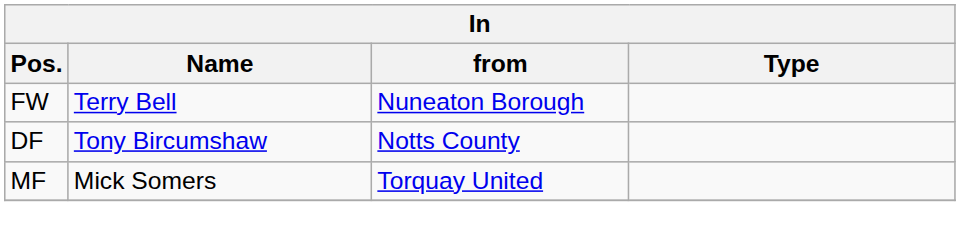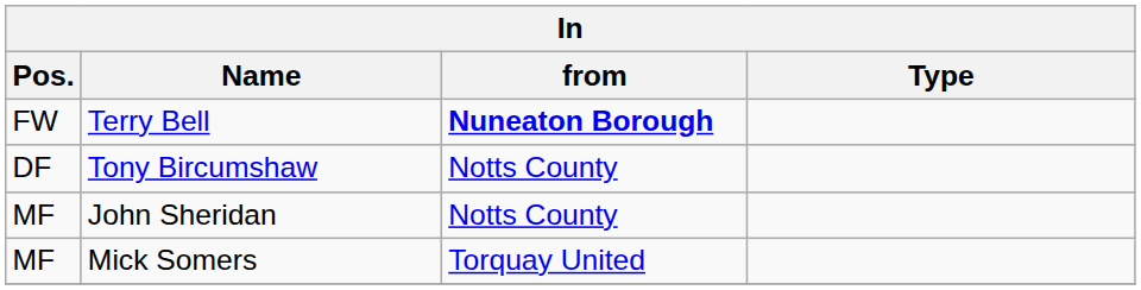Terry Bell | from: normal -> bold
+ row: MF | John Sheridan | Notts County
